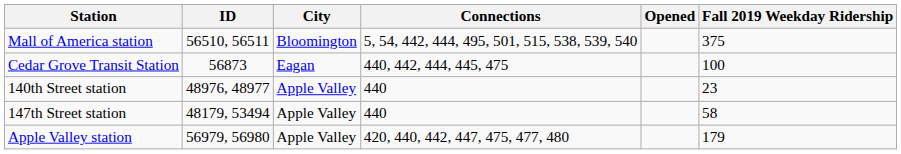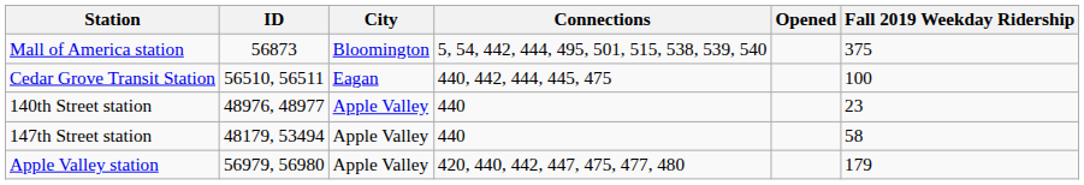Mall of America station | ID: 56510, 56511 -> 56873
Cedar Grove Transit Station | ID: 56873 -> 56510, 56511
